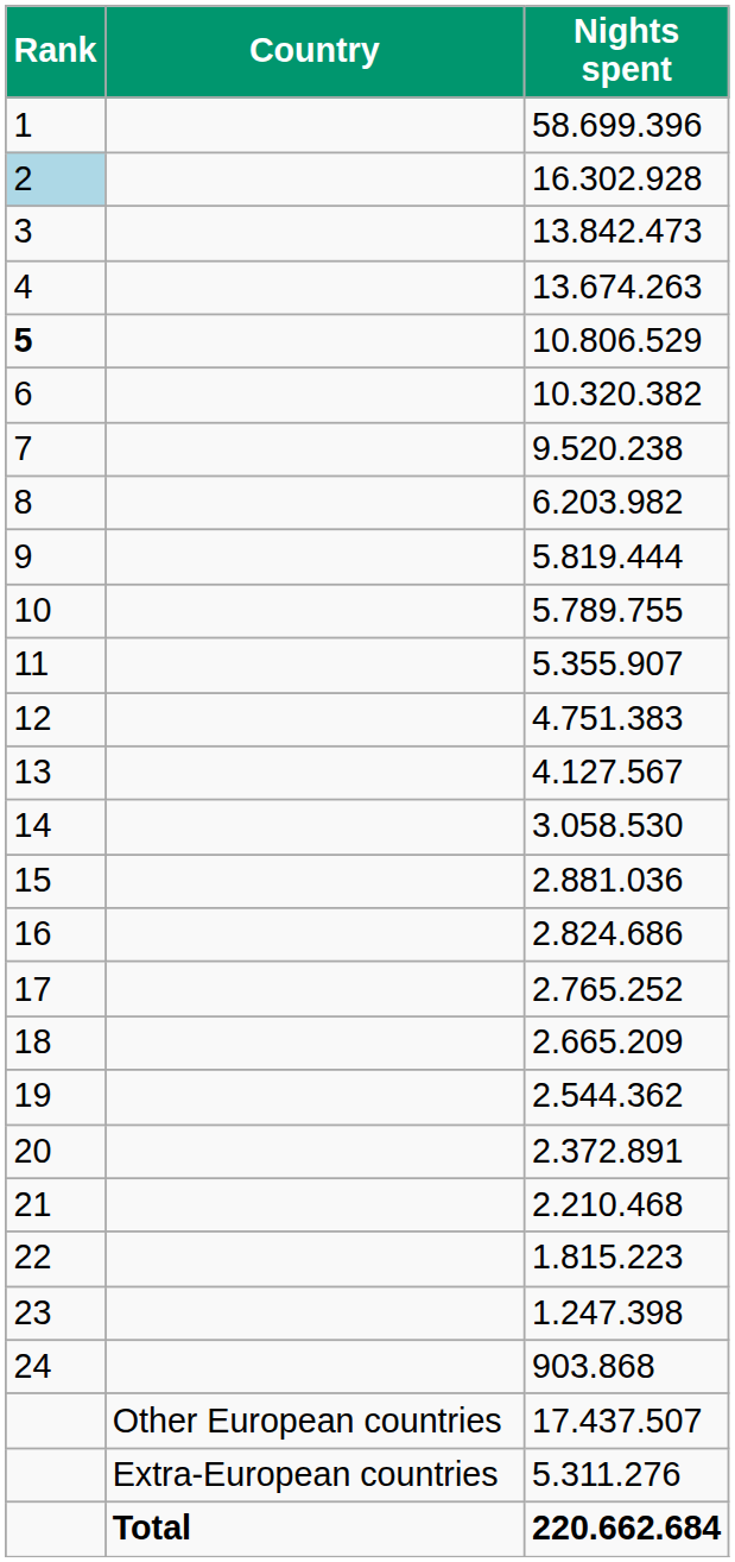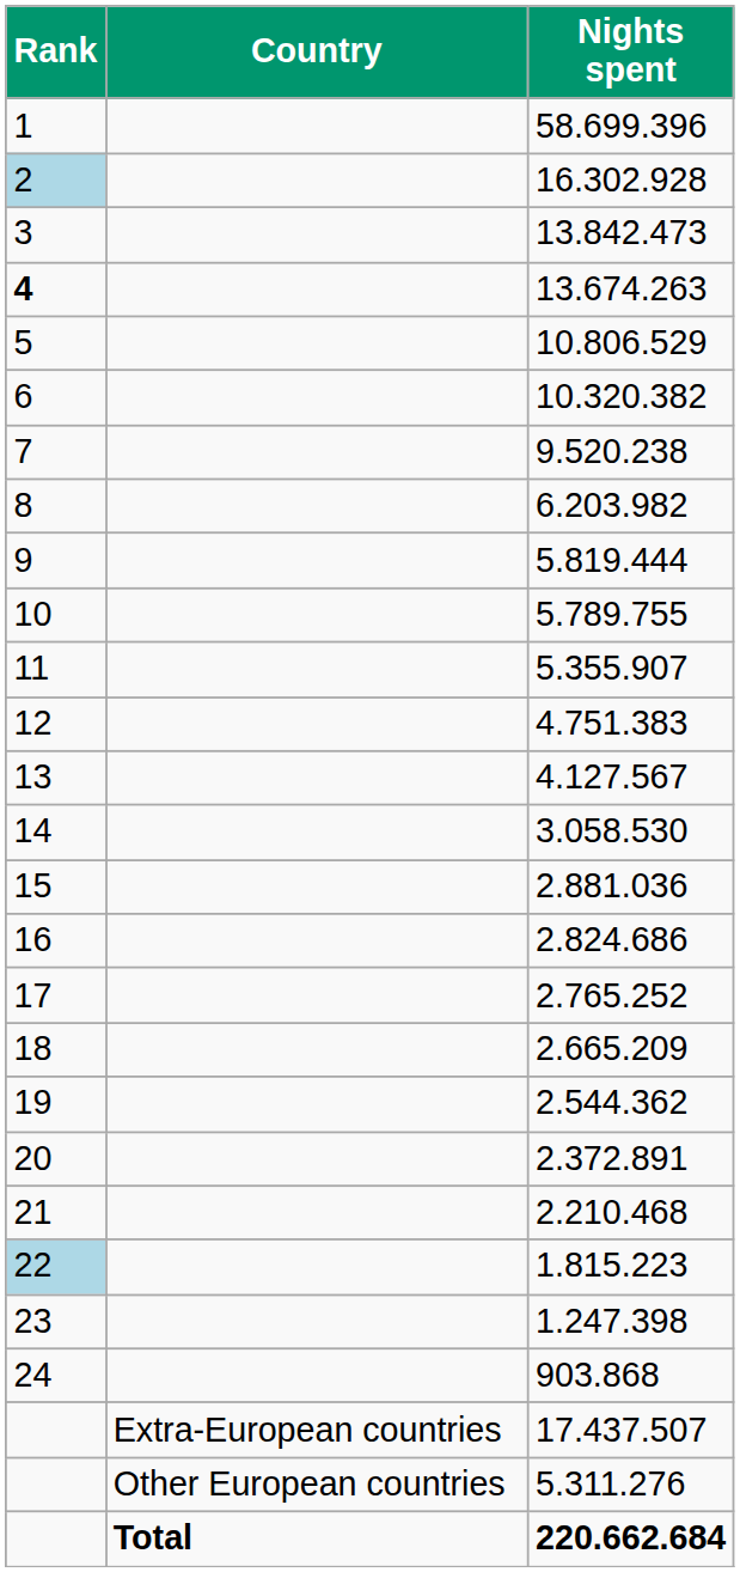13.674.263 | Rank: normal -> bold
10.806.529 | Rank: bold -> normal
1.815.223 | Rank: no background -> lightblue background
17.437.507 | Country: Other European countries -> Extra-European countries
5.311.276 | Country: Extra-European countries -> Other European countries
